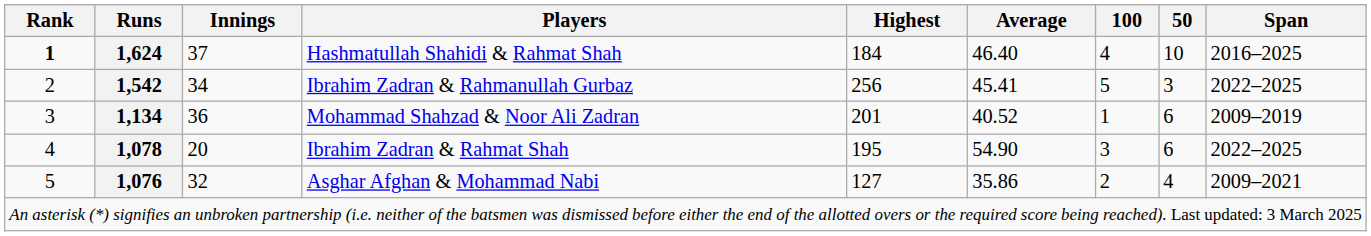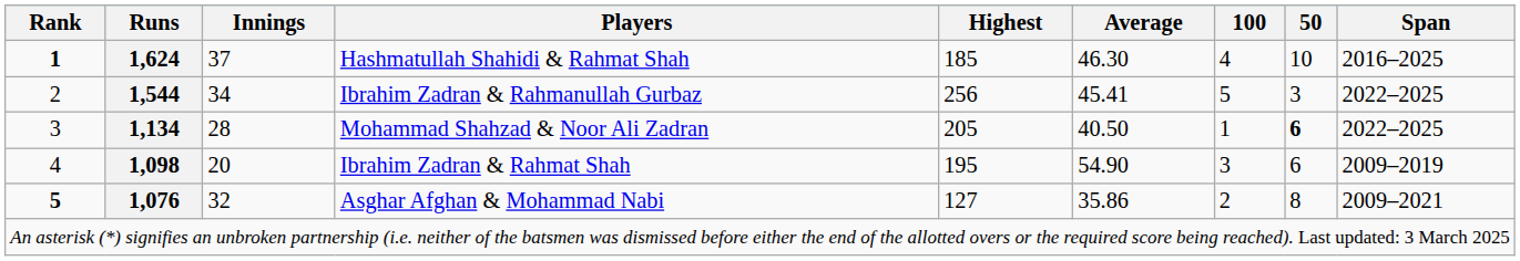Hashmatullah Shahidi & Rahmat Shah | Highest: 184 -> 185
Hashmatullah Shahidi & Rahmat Shah | Average: 46.40 -> 46.30
Ibrahim Zadran & Rahmanullah Gurbaz | Runs: 1,542 -> 1,544
Mohammad Shahzad & Noor Ali Zadran | Innings: 36 -> 28
Mohammad Shahzad & Noor Ali Zadran | Highest: 201 -> 205
Mohammad Shahzad & Noor Ali Zadran | Average: 40.52 -> 40.50
Mohammad Shahzad & Noor Ali Zadran | 50: normal -> bold
Mohammad Shahzad & Noor Ali Zadran | Span: 2009–2019 -> 2022–2025
Ibrahim Zadran & Rahmat Shah | Runs: 1,078 -> 1,098
Ibrahim Zadran & Rahmat Shah | Span: 2022–2025 -> 2009–2019
Asghar Afghan & Mohammad Nabi | Rank: normal -> bold
Asghar Afghan & Mohammad Nabi | 50: 4 -> 8
